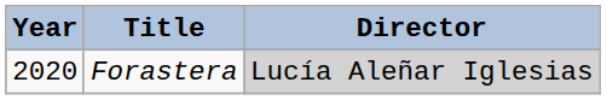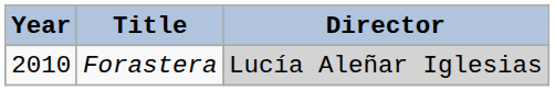Forastera | Year: 2020 -> 2010
